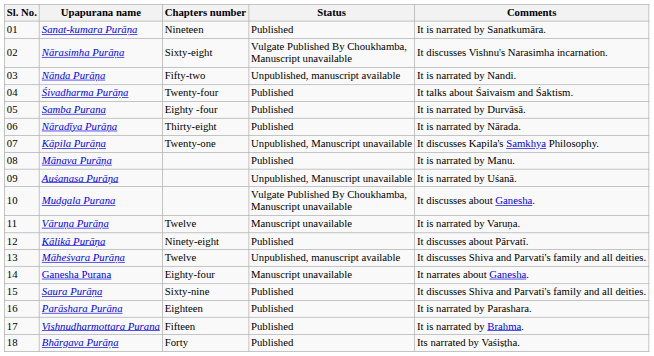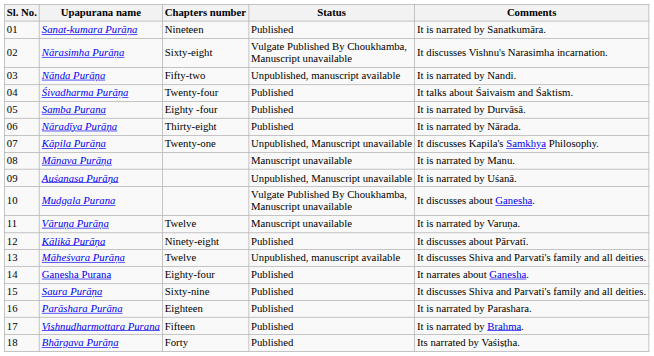Mānava Purāṇa | Status: Published -> Manuscript unavailable
Ganesha Purana | Status: Manuscript unavailable -> Published
